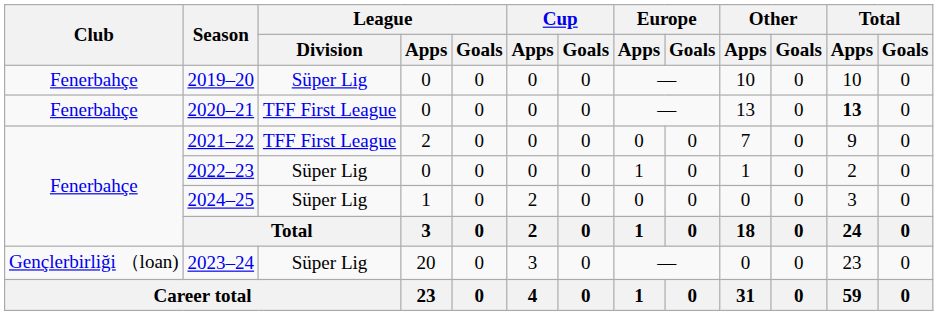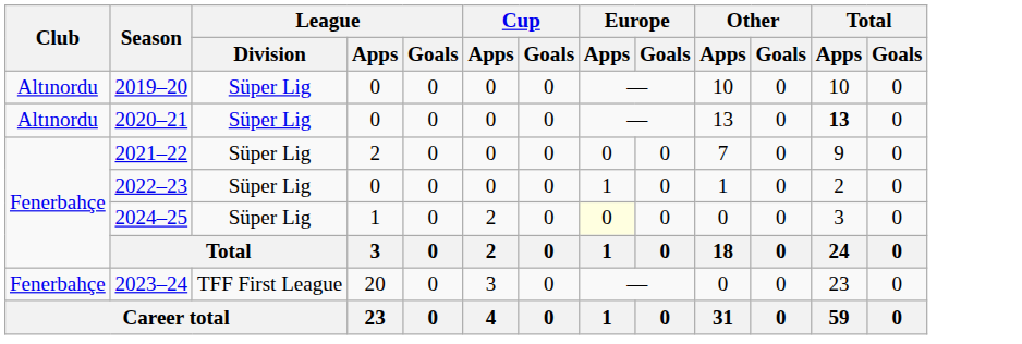2019–20 | Club: Fenerbahçe -> Altınordu
2020–21 | Club: Fenerbahçe -> Altınordu
2020–21 | League / Division: TFF First League -> Süper Lig
2021–22 | League / Division: TFF First League -> Süper Lig
2024–25 | Europe / Apps: no background -> lightyellow background
2023–24 | Club: Gençlerbirliği （loan) -> Fenerbahçe
2023–24 | League / Division: Süper Lig -> TFF First League
